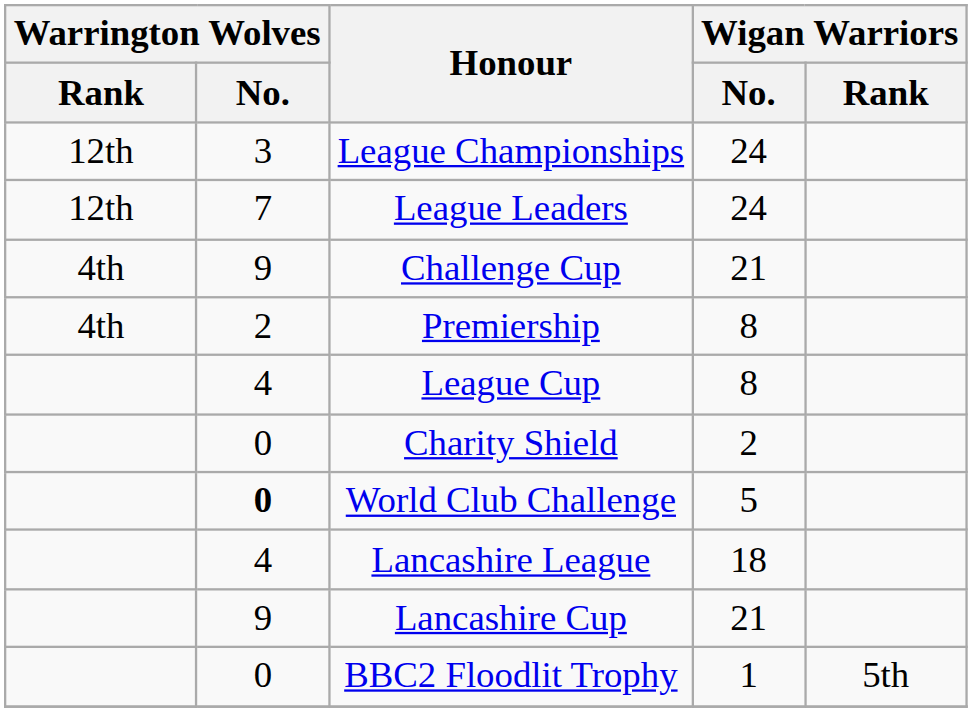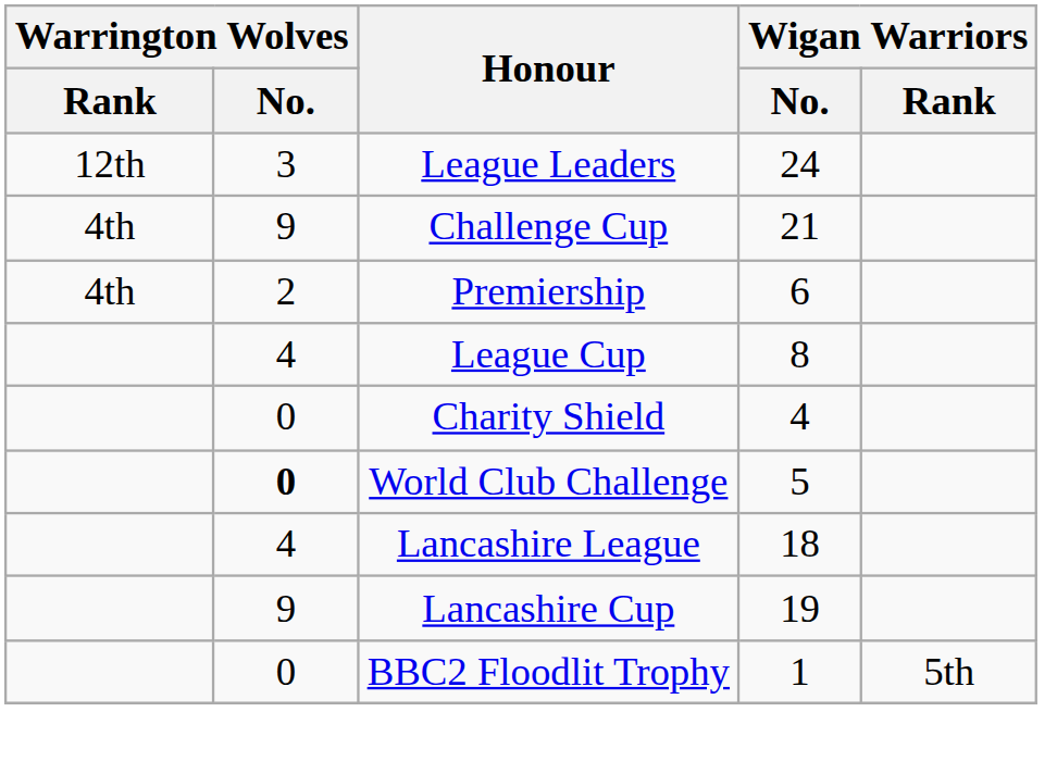- row: 12th | 3 | League Championships | 24
League Leaders | Warrington Wolves / No.: 7 -> 3
Premiership | Wigan Warriors / No.: 8 -> 6
Charity Shield | Wigan Warriors / No.: 2 -> 4
Lancashire Cup | Wigan Warriors / No.: 21 -> 19
